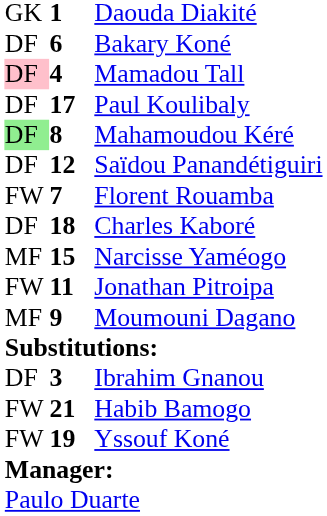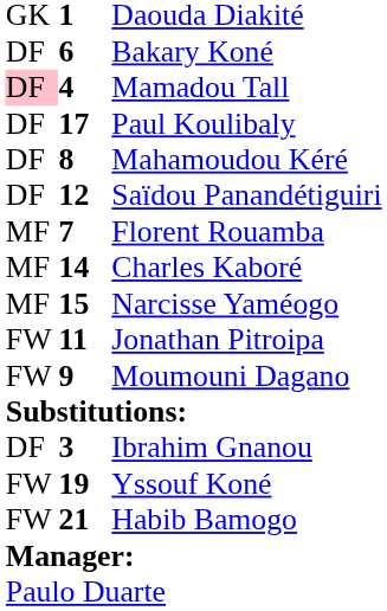Mahamoudou Kéré | column 1: lightgreen background -> no background
Florent Rouamba | column 1: FW -> MF
Charles Kaboré | column 1: DF -> MF
Charles Kaboré | column 2: 18 -> 14
Moumouni Dagano | column 1: MF -> FW
rows swapped: Habib Bamogo <-> Yssouf Koné
